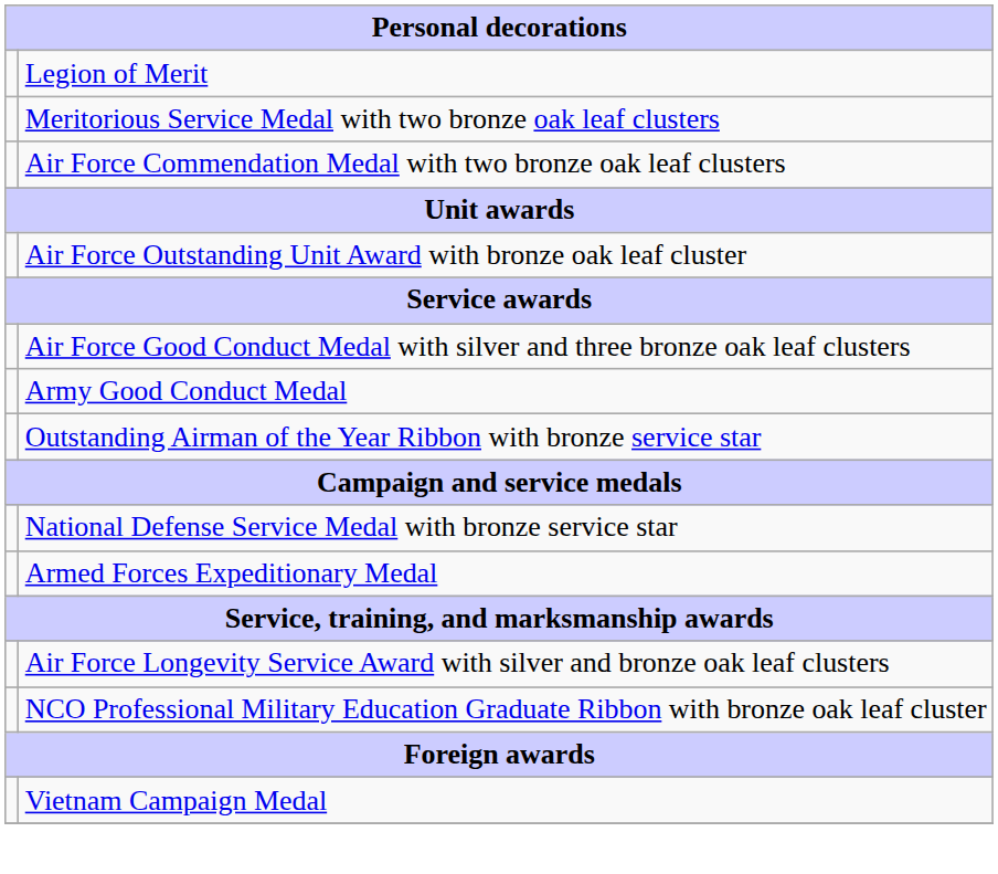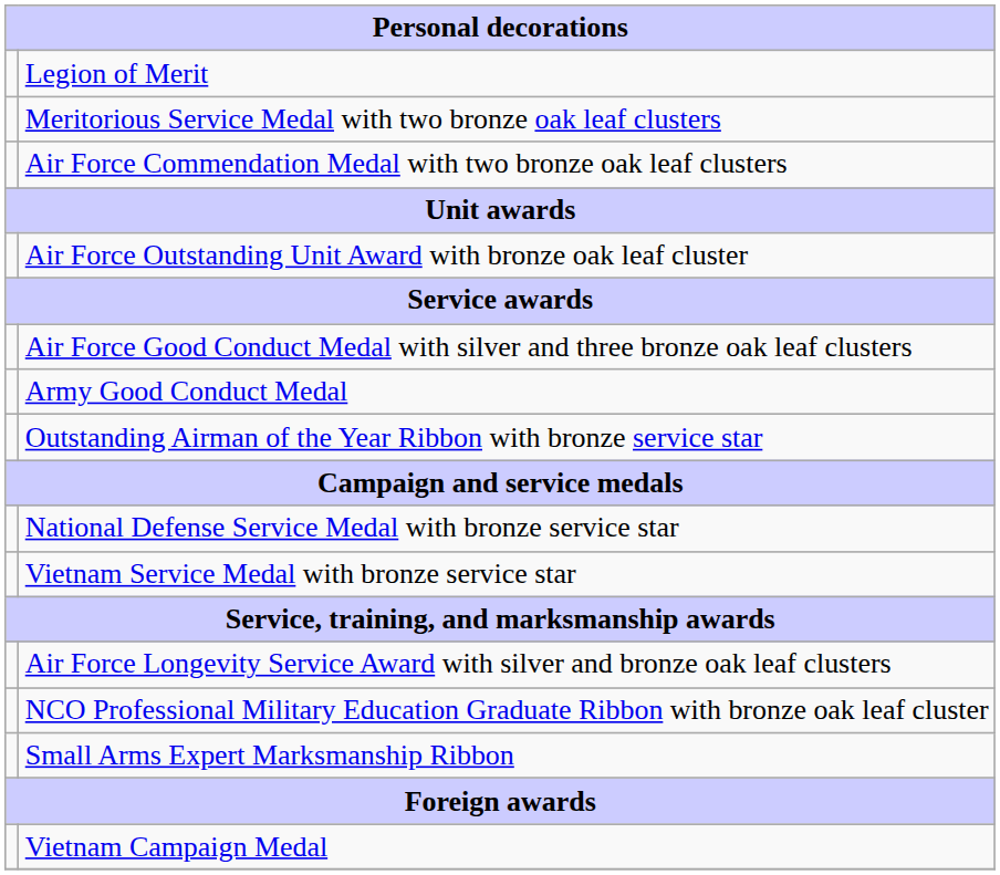- row: Armed Forces Expeditionary Medal
+ row: Vietnam Service Medal with bronze service star
+ row: Small Arms Expert Marksmanship Ribbon
